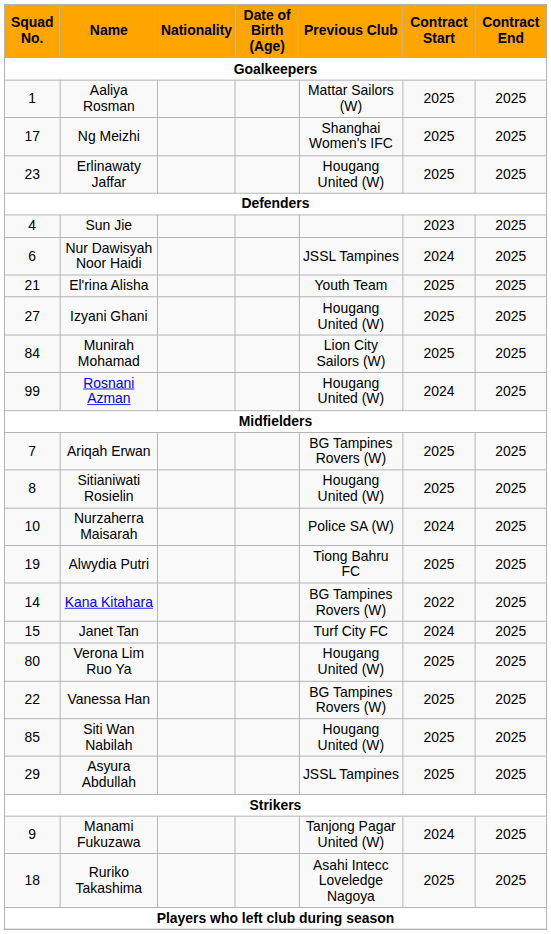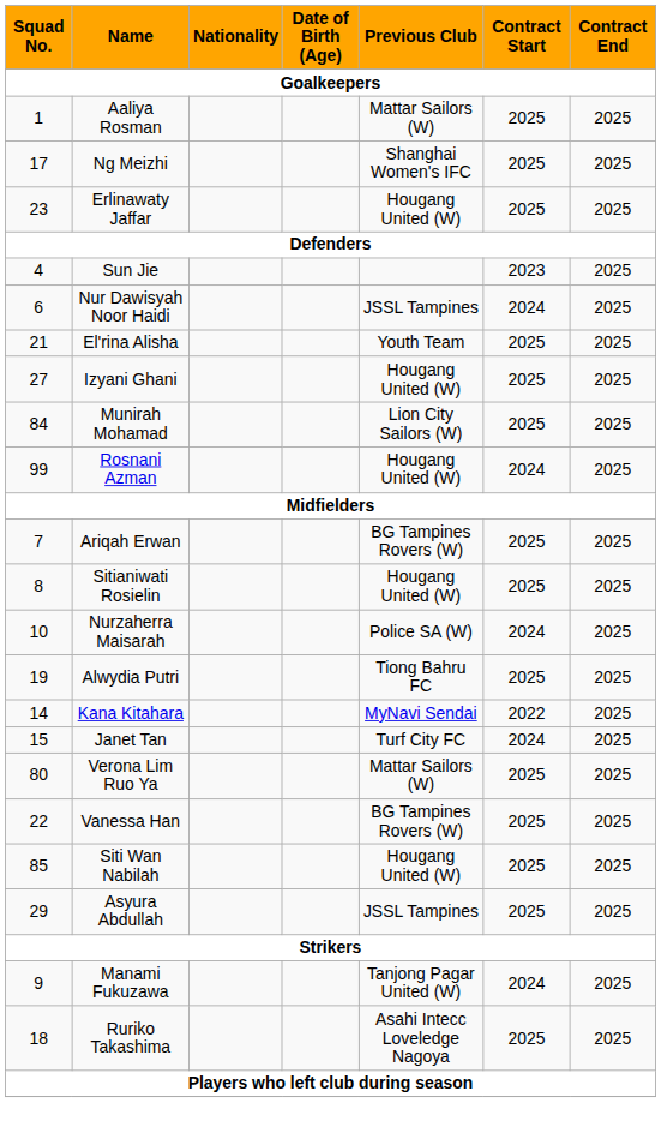Kana Kitahara | Previous Club: BG Tampines Rovers (W) -> MyNavi Sendai
Verona Lim Ruo Ya | Previous Club: Hougang United (W) -> Mattar Sailors (W)
